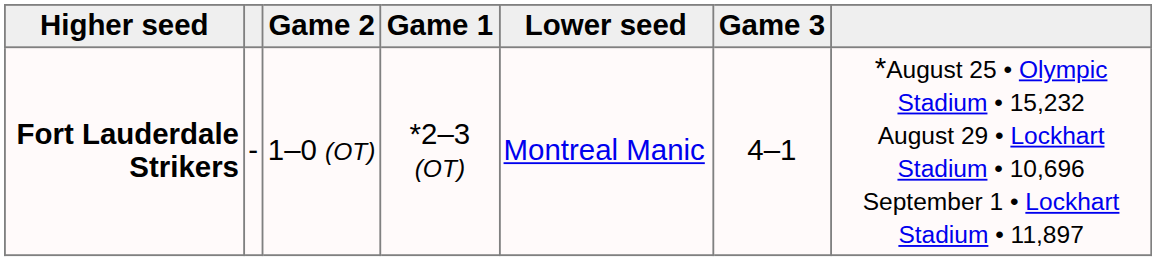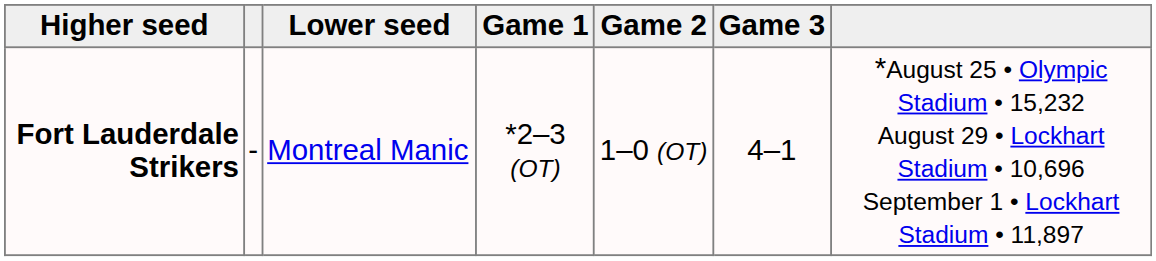columns swapped: Lower seed <-> Game 2
